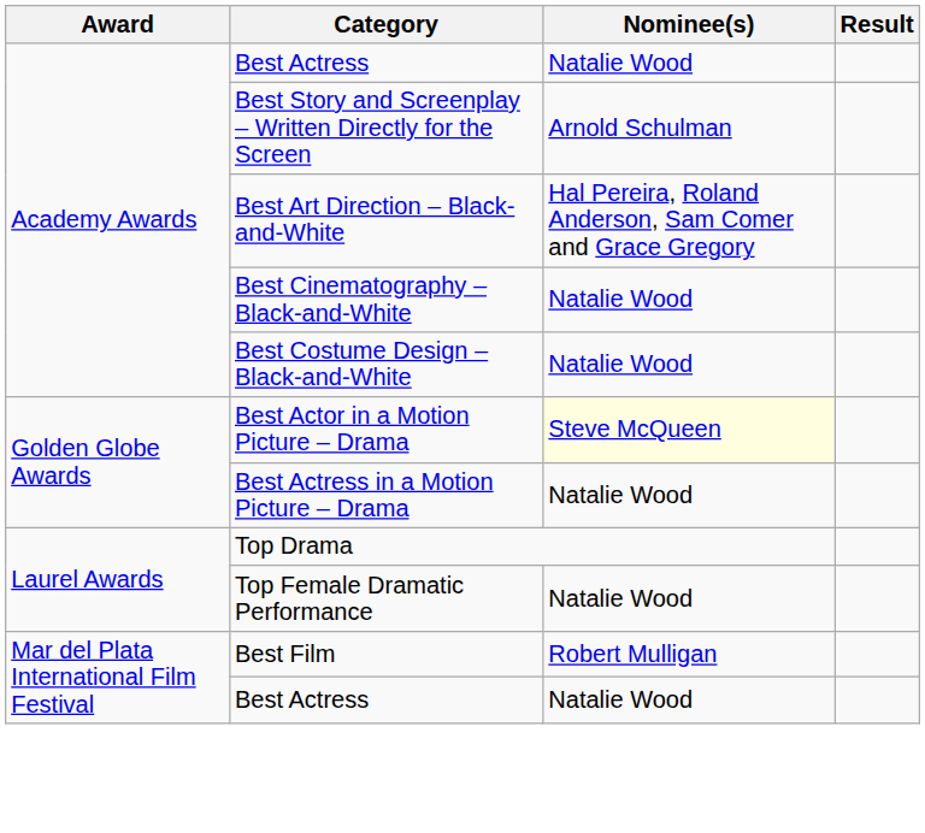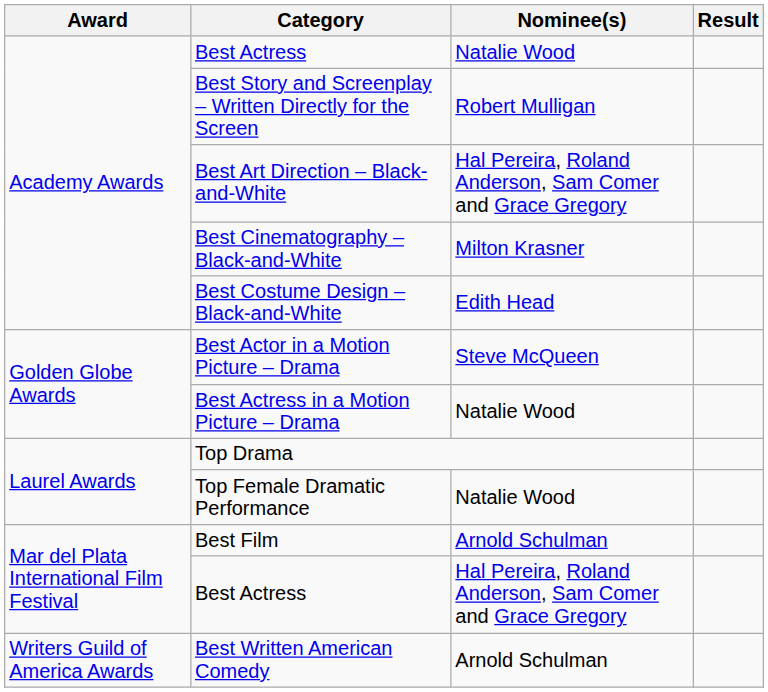Best Story and Screenplay – Written Directly for the Screen | Nominee(s): Arnold Schulman -> Robert Mulligan
Best Cinematography – Black-and-White | Nominee(s): Natalie Wood -> Milton Krasner
Best Costume Design – Black-and-White | Nominee(s): Natalie Wood -> Edith Head
Best Actor in a Motion Picture – Drama | Nominee(s): lightyellow background -> no background
Best Film | Nominee(s): Robert Mulligan -> Arnold Schulman
Mar del Plata International Film Festival / Best Actress | Nominee(s): Natalie Wood -> Hal Pereira, Roland Anderson, Sam Comer and Grace Gregory
+ row: Writers Guild of America Awards | Best Written American Comedy | Arnold Schulman
